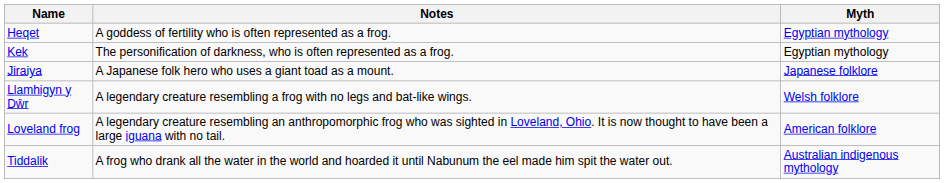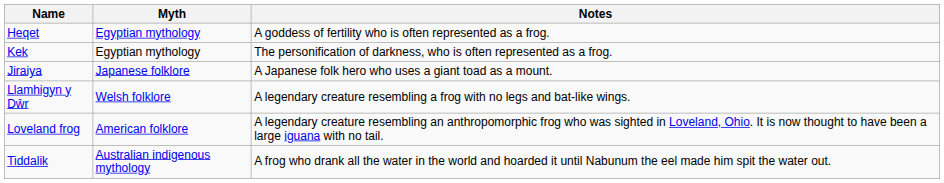columns swapped: Myth <-> Notes
